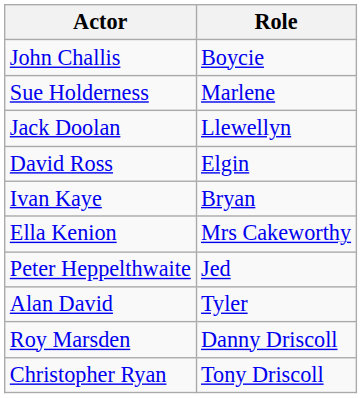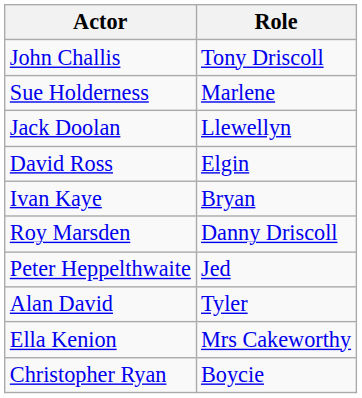John Challis | Role: Boycie -> Tony Driscoll
rows swapped: Ella Kenion <-> Roy Marsden
Christopher Ryan | Role: Tony Driscoll -> Boycie
